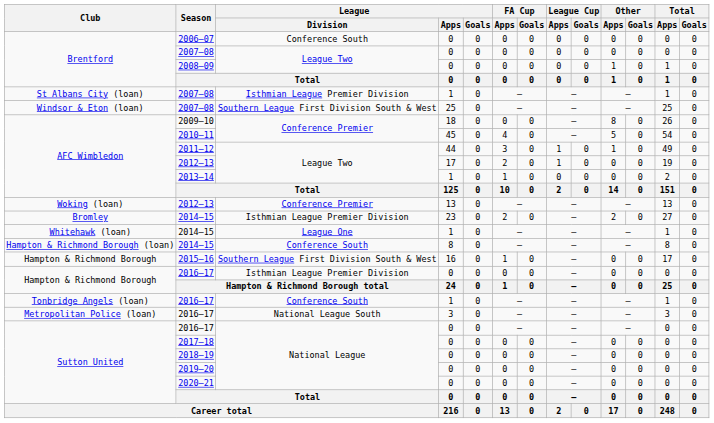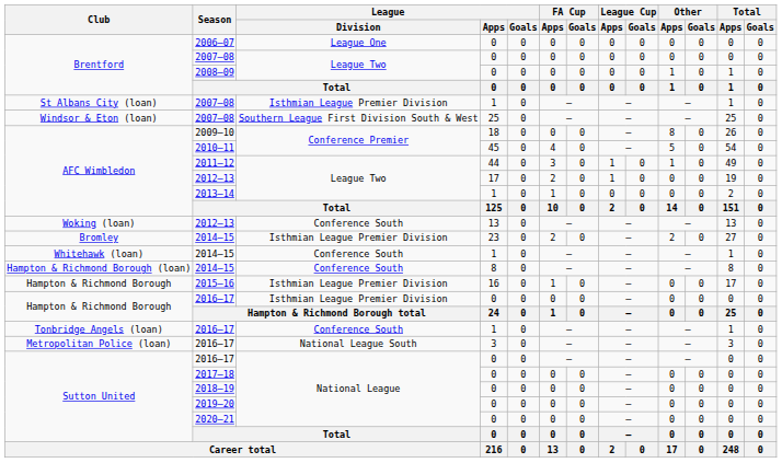2006–07 | League / Division: Conference South -> League One
Woking (loan) / 2012–13 | League / Division: Conference Premier -> Conference South
Whitehawk (loan) / 2014–15 | League / Division: League One -> Conference South
2015–16 | League / Division: Southern League First Division South & West -> Isthmian League Premier Division
